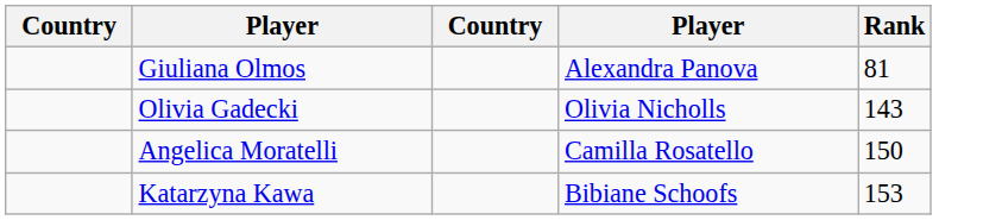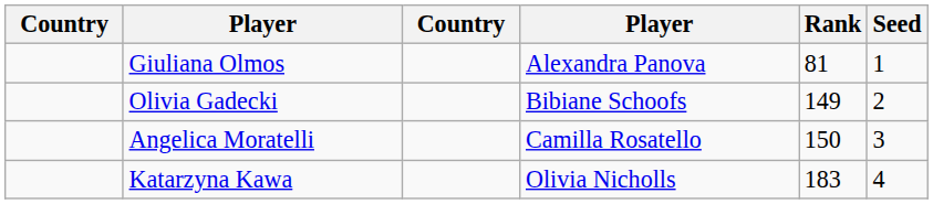+ column: Seed | 1 | 2 | 3 | 4
Olivia Gadecki | column 4: Olivia Nicholls -> Bibiane Schoofs
Olivia Gadecki | Rank: 143 -> 149
Katarzyna Kawa | column 4: Bibiane Schoofs -> Olivia Nicholls
Katarzyna Kawa | Rank: 153 -> 183
